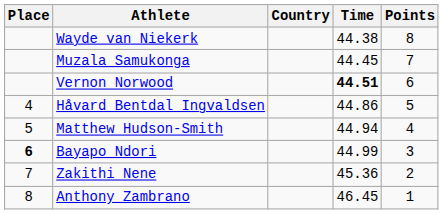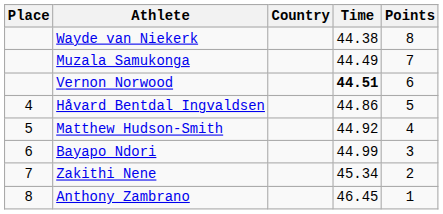Muzala Samukonga | Time: 44.45 -> 44.49
Matthew Hudson-Smith | Time: 44.94 -> 44.92
Bayapo Ndori | Place: bold -> normal
Zakithi Nene | Time: 45.36 -> 45.34
